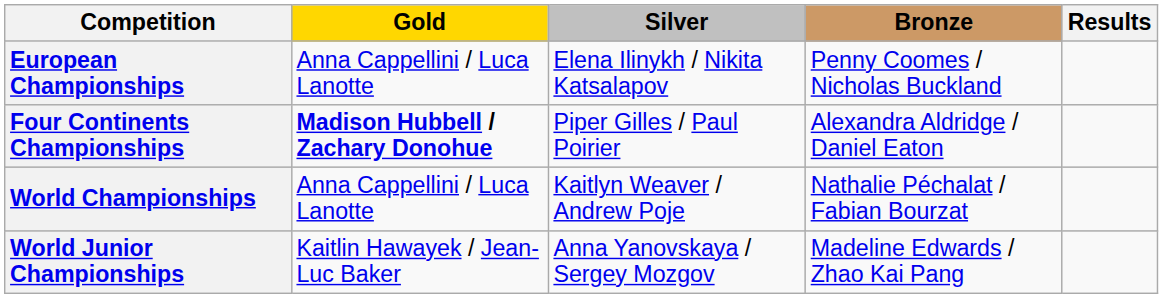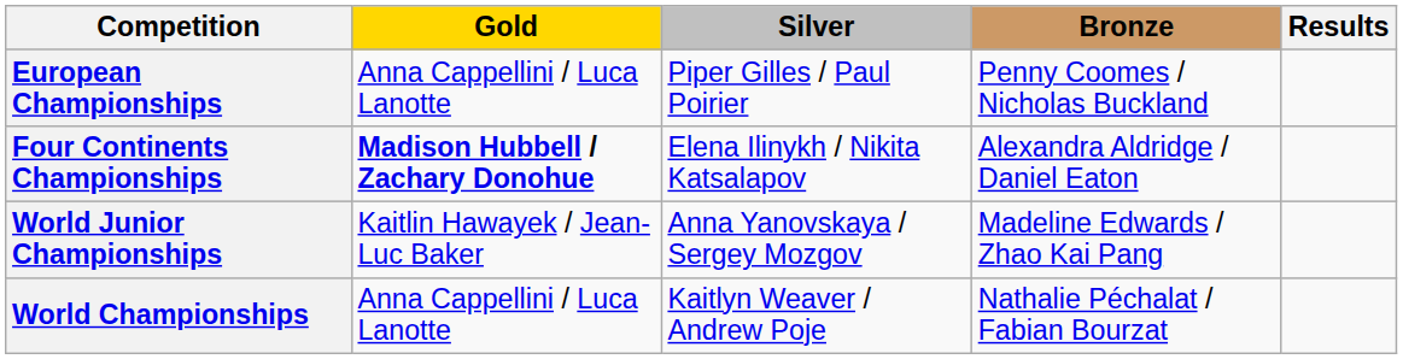European Championships | Silver: Elena Ilinykh / Nikita Katsalapov -> Piper Gilles / Paul Poirier
Four Continents Championships | Silver: Piper Gilles / Paul Poirier -> Elena Ilinykh / Nikita Katsalapov
rows swapped: World Junior Championships <-> World Championships
